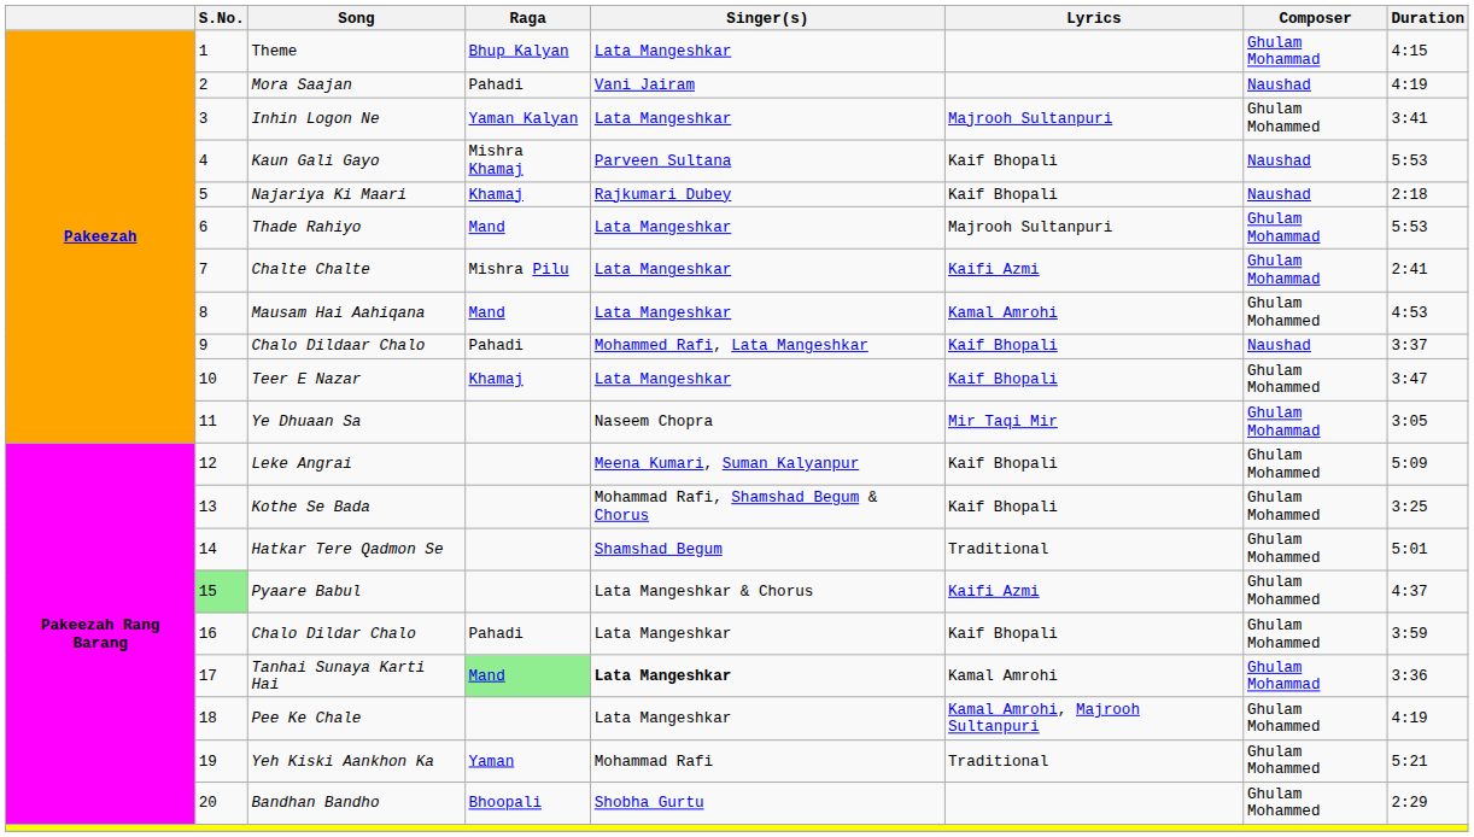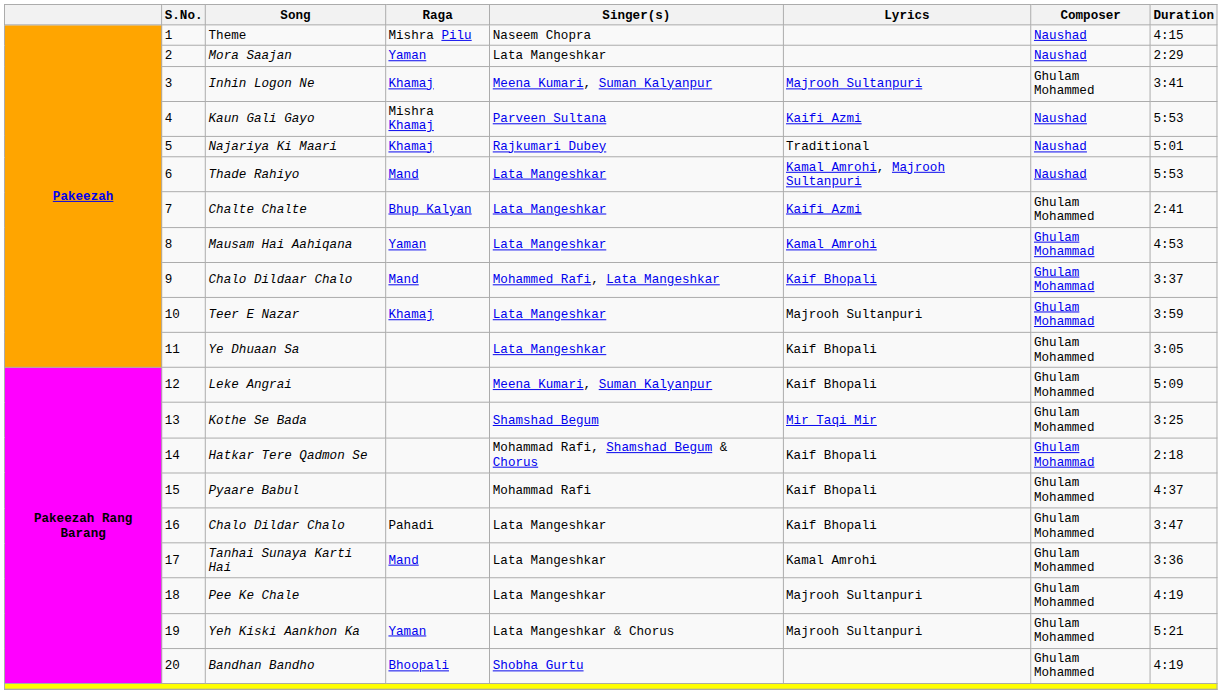Theme | Raga: Bhup Kalyan -> Mishra Pilu
Theme | Singer(s): Lata Mangeshkar -> Naseem Chopra
Theme | Composer: Ghulam Mohammad -> Naushad
Mora Saajan | Raga: Pahadi -> Yaman
Mora Saajan | Singer(s): Vani Jairam -> Lata Mangeshkar
Mora Saajan | Duration: 4:19 -> 2:29
Inhin Logon Ne | Raga: Yaman Kalyan -> Khamaj
Inhin Logon Ne | Singer(s): Lata Mangeshkar -> Meena Kumari, Suman Kalyanpur
Kaun Gali Gayo | Lyrics: Kaif Bhopali -> Kaifi Azmi
Najariya Ki Maari | Lyrics: Kaif Bhopali -> Traditional
Najariya Ki Maari | Duration: 2:18 -> 5:01
Thade Rahiyo | Lyrics: Majrooh Sultanpuri -> Kamal Amrohi, Majrooh Sultanpuri
Thade Rahiyo | Composer: Ghulam Mohammad -> Naushad
Chalte Chalte | Raga: Mishra Pilu -> Bhup Kalyan
Chalte Chalte | Composer: Ghulam Mohammad -> Ghulam Mohammed
Mausam Hai Aahiqana | Raga: Mand -> Yaman
Mausam Hai Aahiqana | Composer: Ghulam Mohammed -> Ghulam Mohammad
Chalo Dildaar Chalo | Raga: Pahadi -> Mand
Chalo Dildaar Chalo | Composer: Naushad -> Ghulam Mohammad
Teer E Nazar | Lyrics: Kaif Bhopali -> Majrooh Sultanpuri
Teer E Nazar | Composer: Ghulam Mohammed -> Ghulam Mohammad
Teer E Nazar | Duration: 3:47 -> 3:59
Ye Dhuaan Sa | Singer(s): Naseem Chopra -> Lata Mangeshkar
Ye Dhuaan Sa | Lyrics: Mir Taqi Mir -> Kaif Bhopali
Ye Dhuaan Sa | Composer: Ghulam Mohammad -> Ghulam Mohammed
Kothe Se Bada | Singer(s): Mohammad Rafi, Shamshad Begum & Chorus -> Shamshad Begum
Kothe Se Bada | Lyrics: Kaif Bhopali -> Mir Taqi Mir
Hatkar Tere Qadmon Se | Singer(s): Shamshad Begum -> Mohammad Rafi, Shamshad Begum & Chorus
Hatkar Tere Qadmon Se | Lyrics: Traditional -> Kaif Bhopali
Hatkar Tere Qadmon Se | Composer: Ghulam Mohammed -> Ghulam Mohammad
Hatkar Tere Qadmon Se | Duration: 5:01 -> 2:18
Pyaare Babul | S.No.: lightgreen background -> no background
Pyaare Babul | Singer(s): Lata Mangeshkar & Chorus -> Mohammad Rafi
Pyaare Babul | Lyrics: Kaifi Azmi -> Kaif Bhopali
Chalo Dildar Chalo | Duration: 3:59 -> 3:47
Tanhai Sunaya Karti Hai | Raga: lightgreen background -> no background
Tanhai Sunaya Karti Hai | Singer(s): bold -> normal
Tanhai Sunaya Karti Hai | Composer: Ghulam Mohammad -> Ghulam Mohammed
Pee Ke Chale | Lyrics: Kamal Amrohi, Majrooh Sultanpuri -> Majrooh Sultanpuri
Yeh Kiski Aankhon Ka | Singer(s): Mohammad Rafi -> Lata Mangeshkar & Chorus
Yeh Kiski Aankhon Ka | Lyrics: Traditional -> Majrooh Sultanpuri
Bandhan Bandho | Duration: 2:29 -> 4:19
